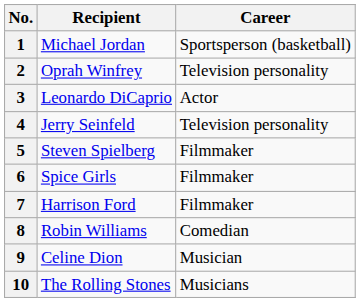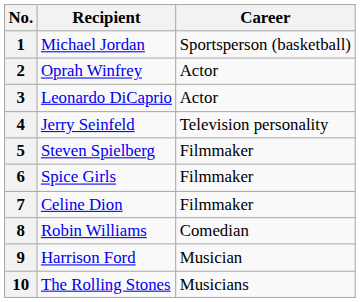2 | Career: Television personality -> Actor
7 | Recipient: Harrison Ford -> Celine Dion
9 | Recipient: Celine Dion -> Harrison Ford
